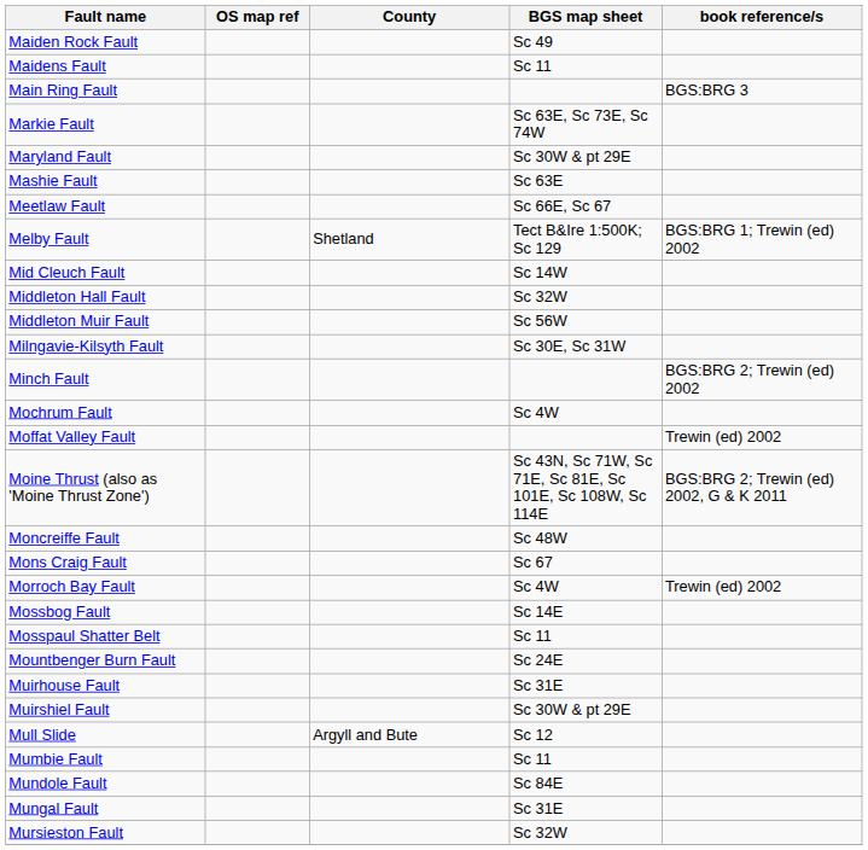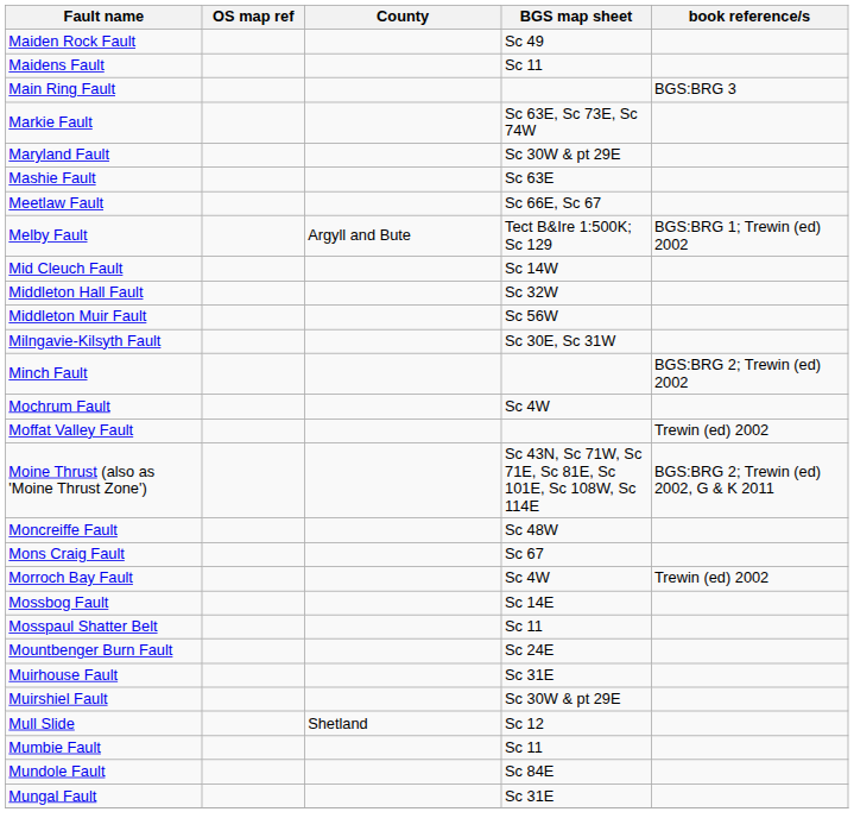Melby Fault | County: Shetland -> Argyll and Bute
Mull Slide | County: Argyll and Bute -> Shetland
- row: Mursieston Fault | Sc 32W
